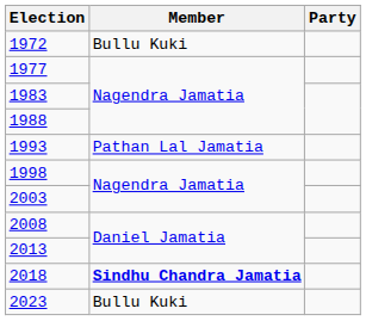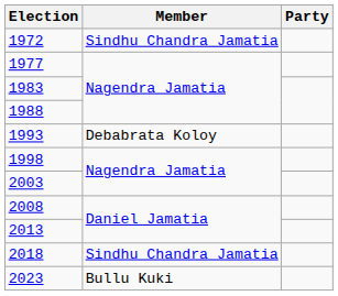1972 | Member: Bullu Kuki -> Sindhu Chandra Jamatia
1993 | Member: Pathan Lal Jamatia -> Debabrata Koloy
2018 | Member: bold -> normal
